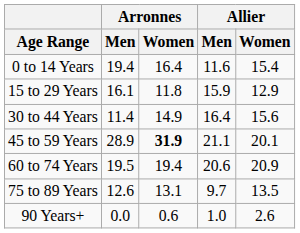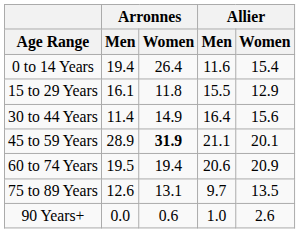0 to 14 Years | Arronnes / Women: 16.4 -> 26.4
15 to 29 Years | Allier / Men: 15.9 -> 15.5
